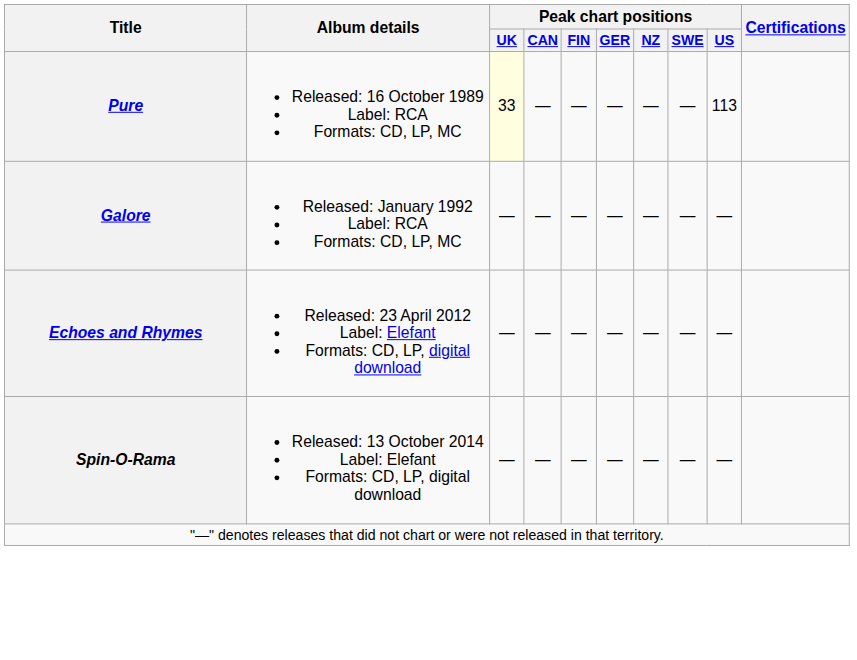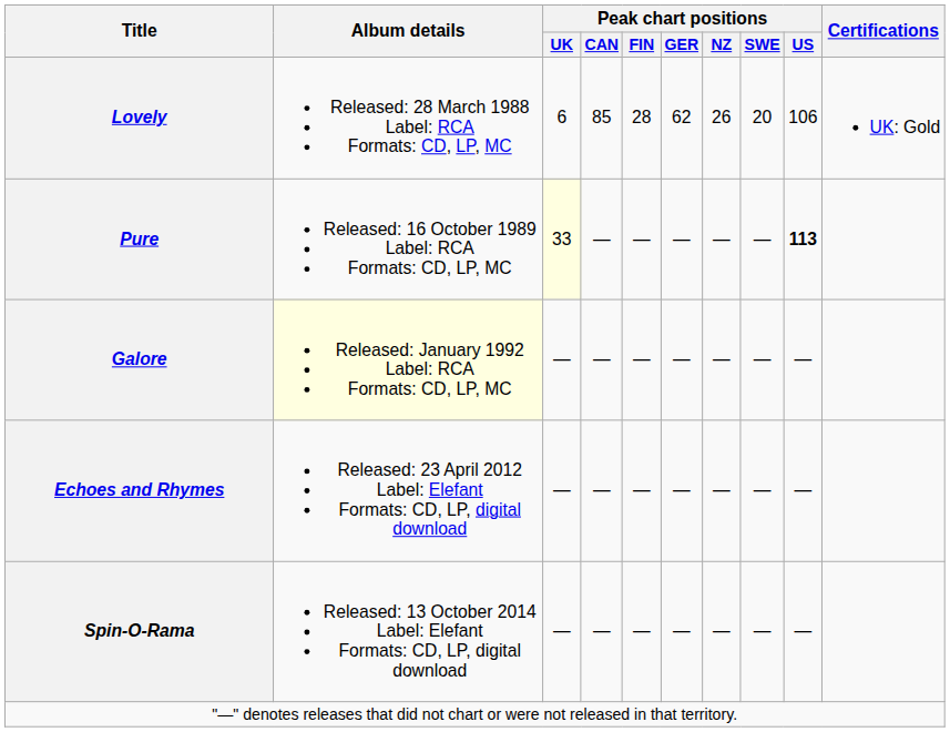+ row: Lovely | Released: 28 March 1988 Label: RCA Formats: CD, LP, MC | 6 | 85 | 28 | 62 | 26 | 20 | 106 | UK: Gold
Pure | Peak chart positions / US: normal -> bold
Galore | Album details: no background -> lightyellow background
